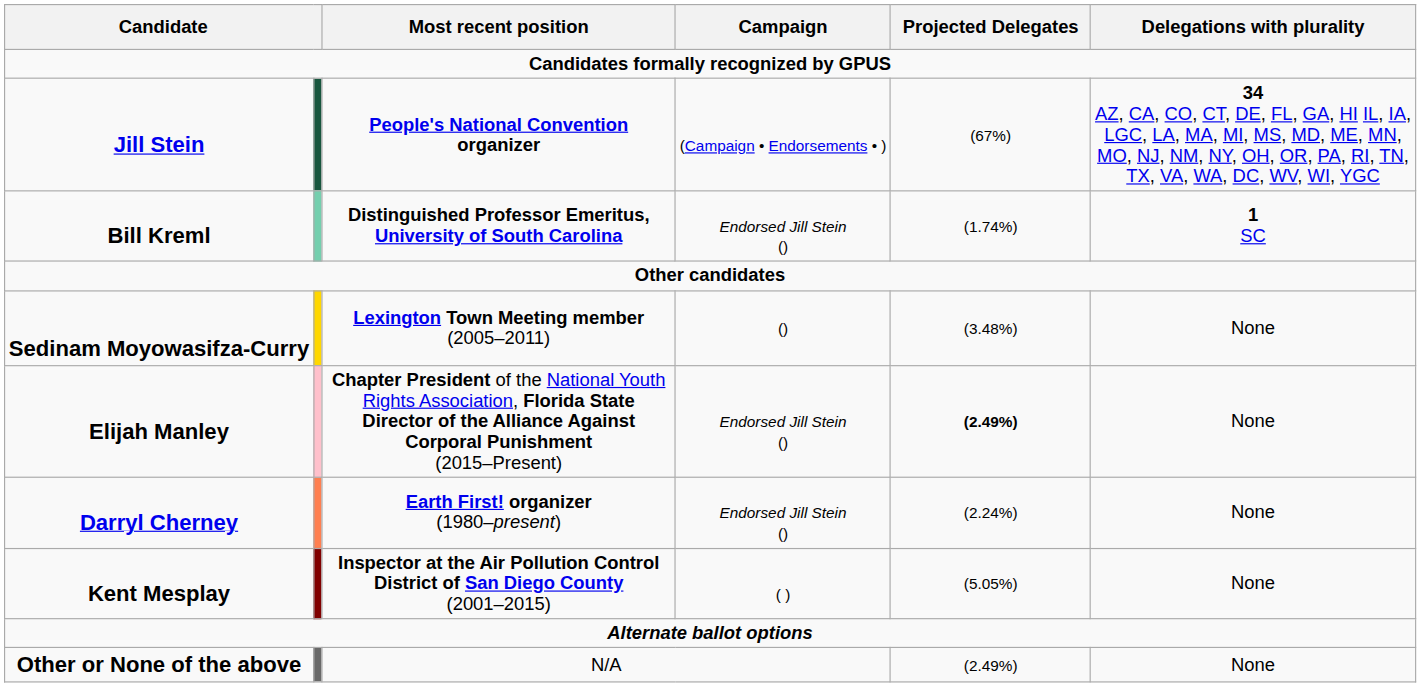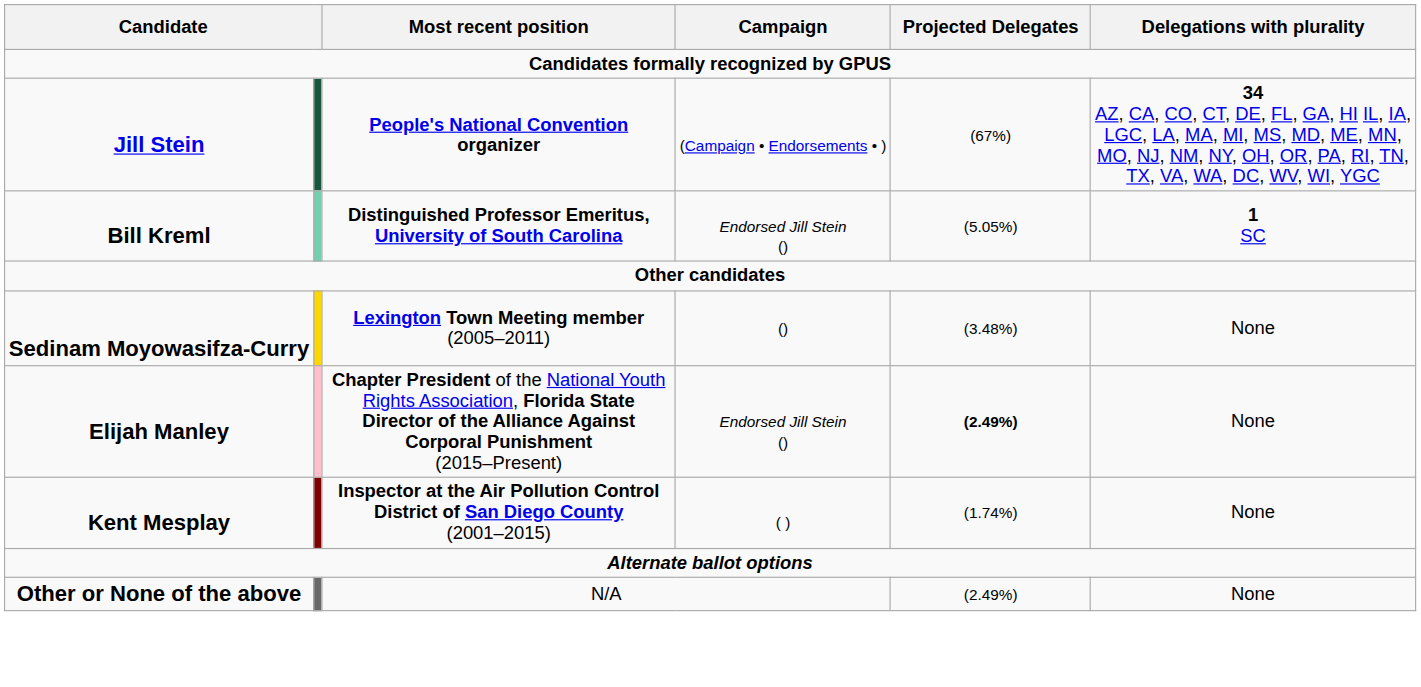Bill Kreml | Projected Delegates: (1.74%) -> (5.05%)
- row: Darryl Cherney | Earth First! organizer (1980–present) | Endorsed Jill Stein () | (2.24%) | None
Kent Mesplay | Projected Delegates: (5.05%) -> (1.74%)
